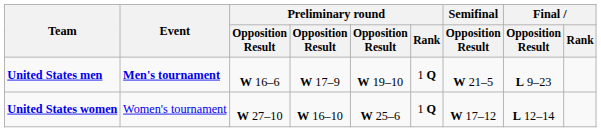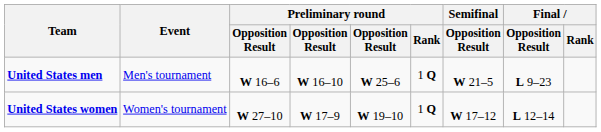United States men | Event: bold -> normal
United States men | column 4: W 17–9 -> W 16–10
United States men | column 5: W 19–10 -> W 25–6
United States women | column 4: W 16–10 -> W 17–9
United States women | column 5: W 25–6 -> W 19–10
